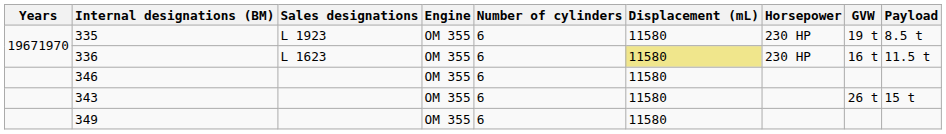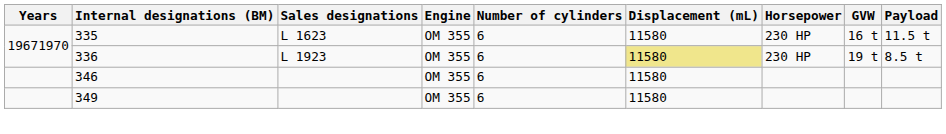335 | Sales designations: L 1923 -> L 1623
335 | GVW: 19 t -> 16 t
335 | Payload: 8.5 t -> 11.5 t
336 | Sales designations: L 1623 -> L 1923
336 | GVW: 16 t -> 19 t
336 | Payload: 11.5 t -> 8.5 t
- row: 343 | OM 355 | 6 | 11580 | 26 t | 15 t
